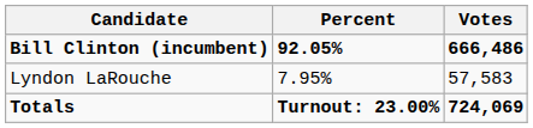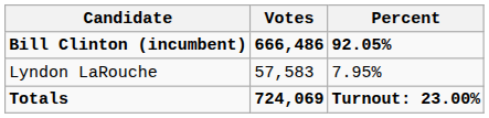columns swapped: Votes <-> Percent
